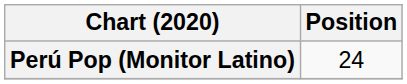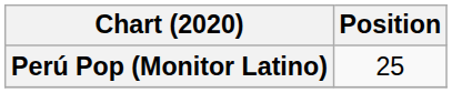Perú Pop (Monitor Latino) | Position: 24 -> 25
